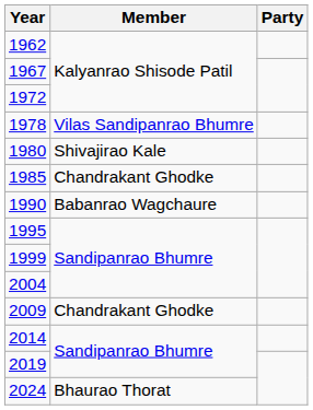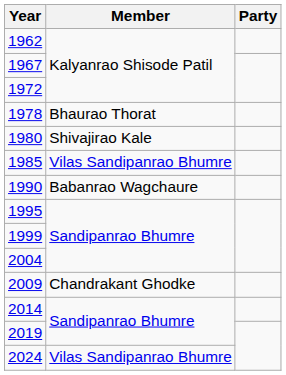1978 | Member: Vilas Sandipanrao Bhumre -> Bhaurao Thorat
1985 | Member: Chandrakant Ghodke -> Vilas Sandipanrao Bhumre
2024 | Member: Bhaurao Thorat -> Vilas Sandipanrao Bhumre
